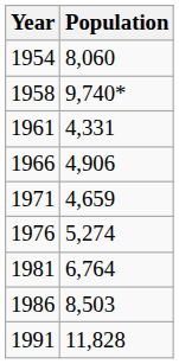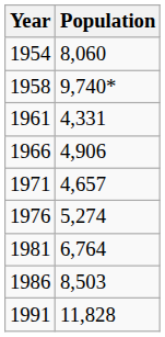1971 | Population: 4,659 -> 4,657
